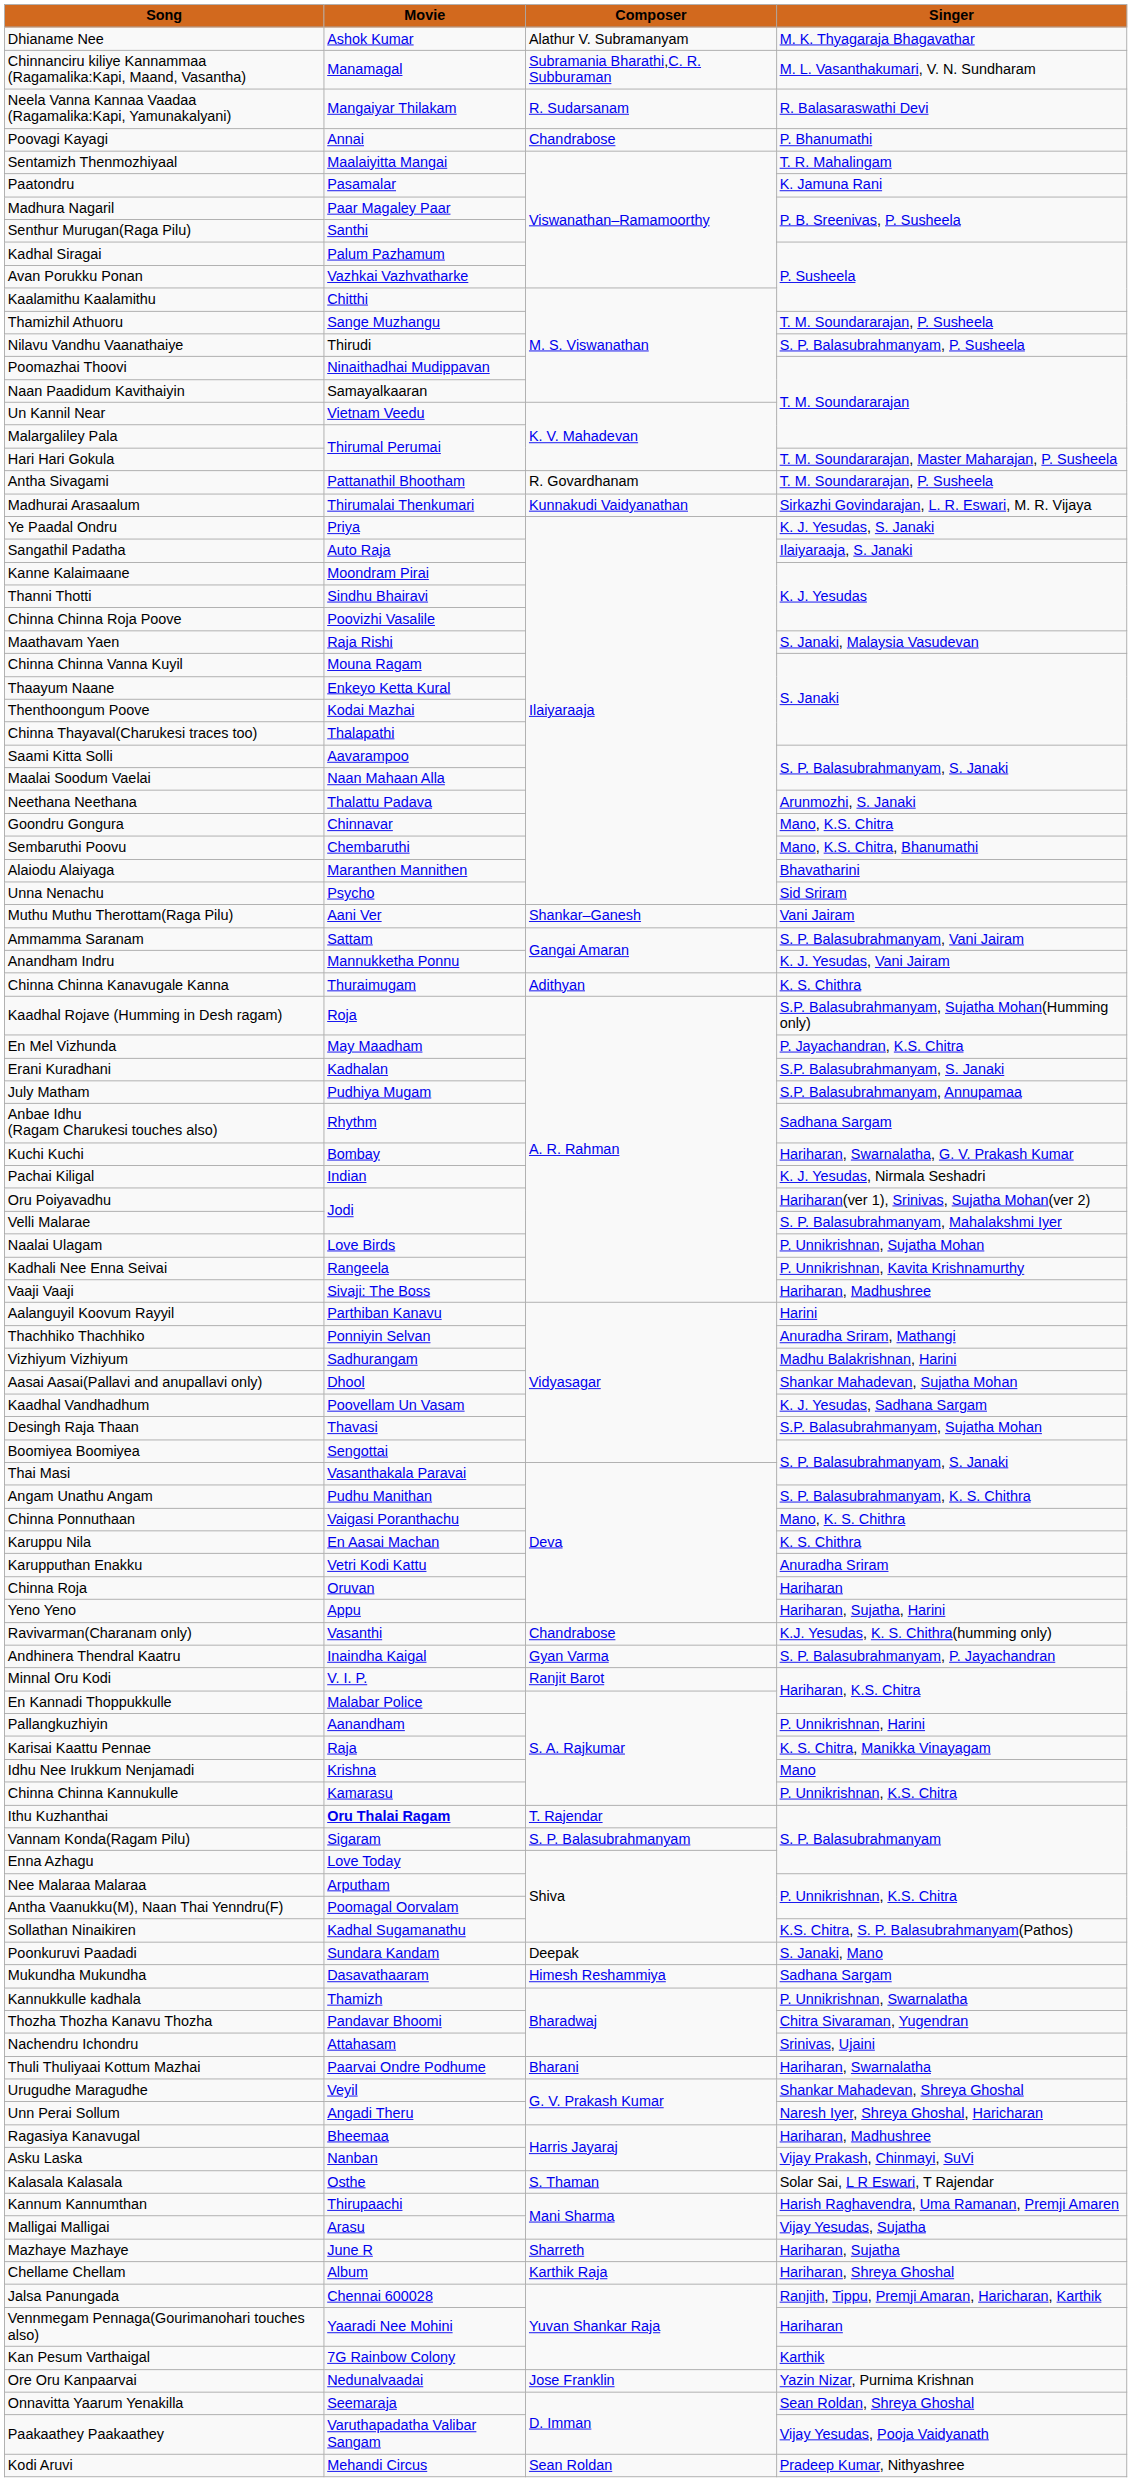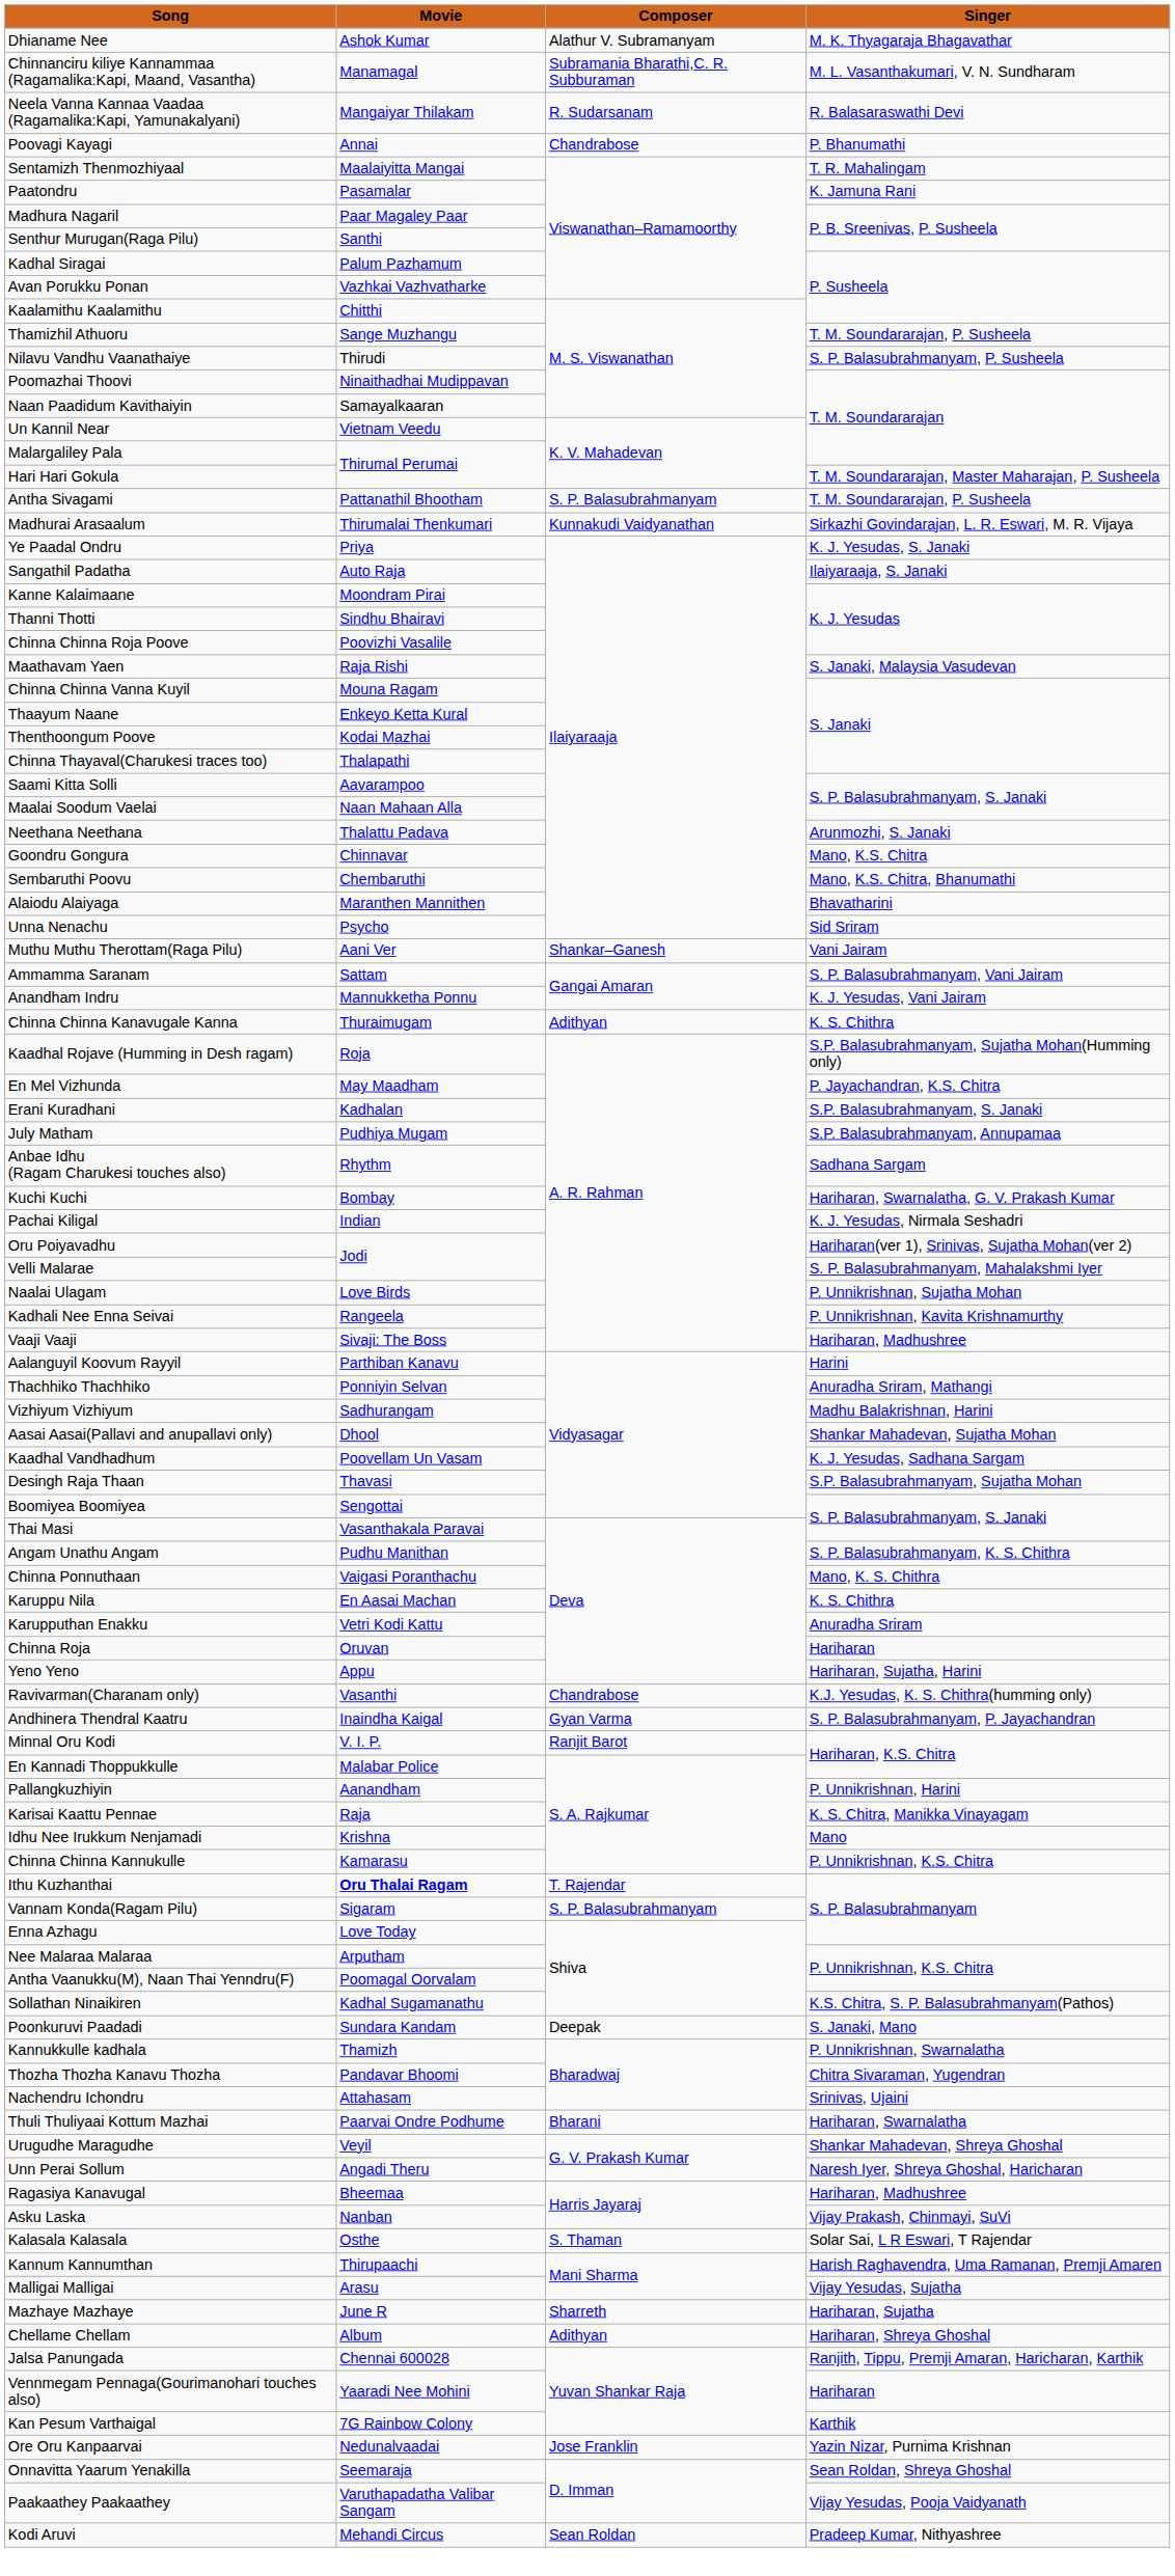Antha Sivagami | Composer: R. Govardhanam -> S. P. Balasubrahmanyam
- row: Mukundha Mukundha | Dasavathaaram | Himesh Reshammiya | Sadhana Sargam
Chellame Chellam | Composer: Karthik Raja -> Adithyan
